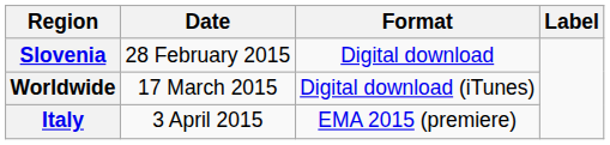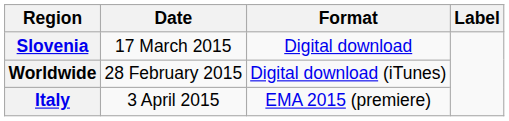Slovenia | Date: 28 February 2015 -> 17 March 2015
Worldwide | Date: 17 March 2015 -> 28 February 2015
